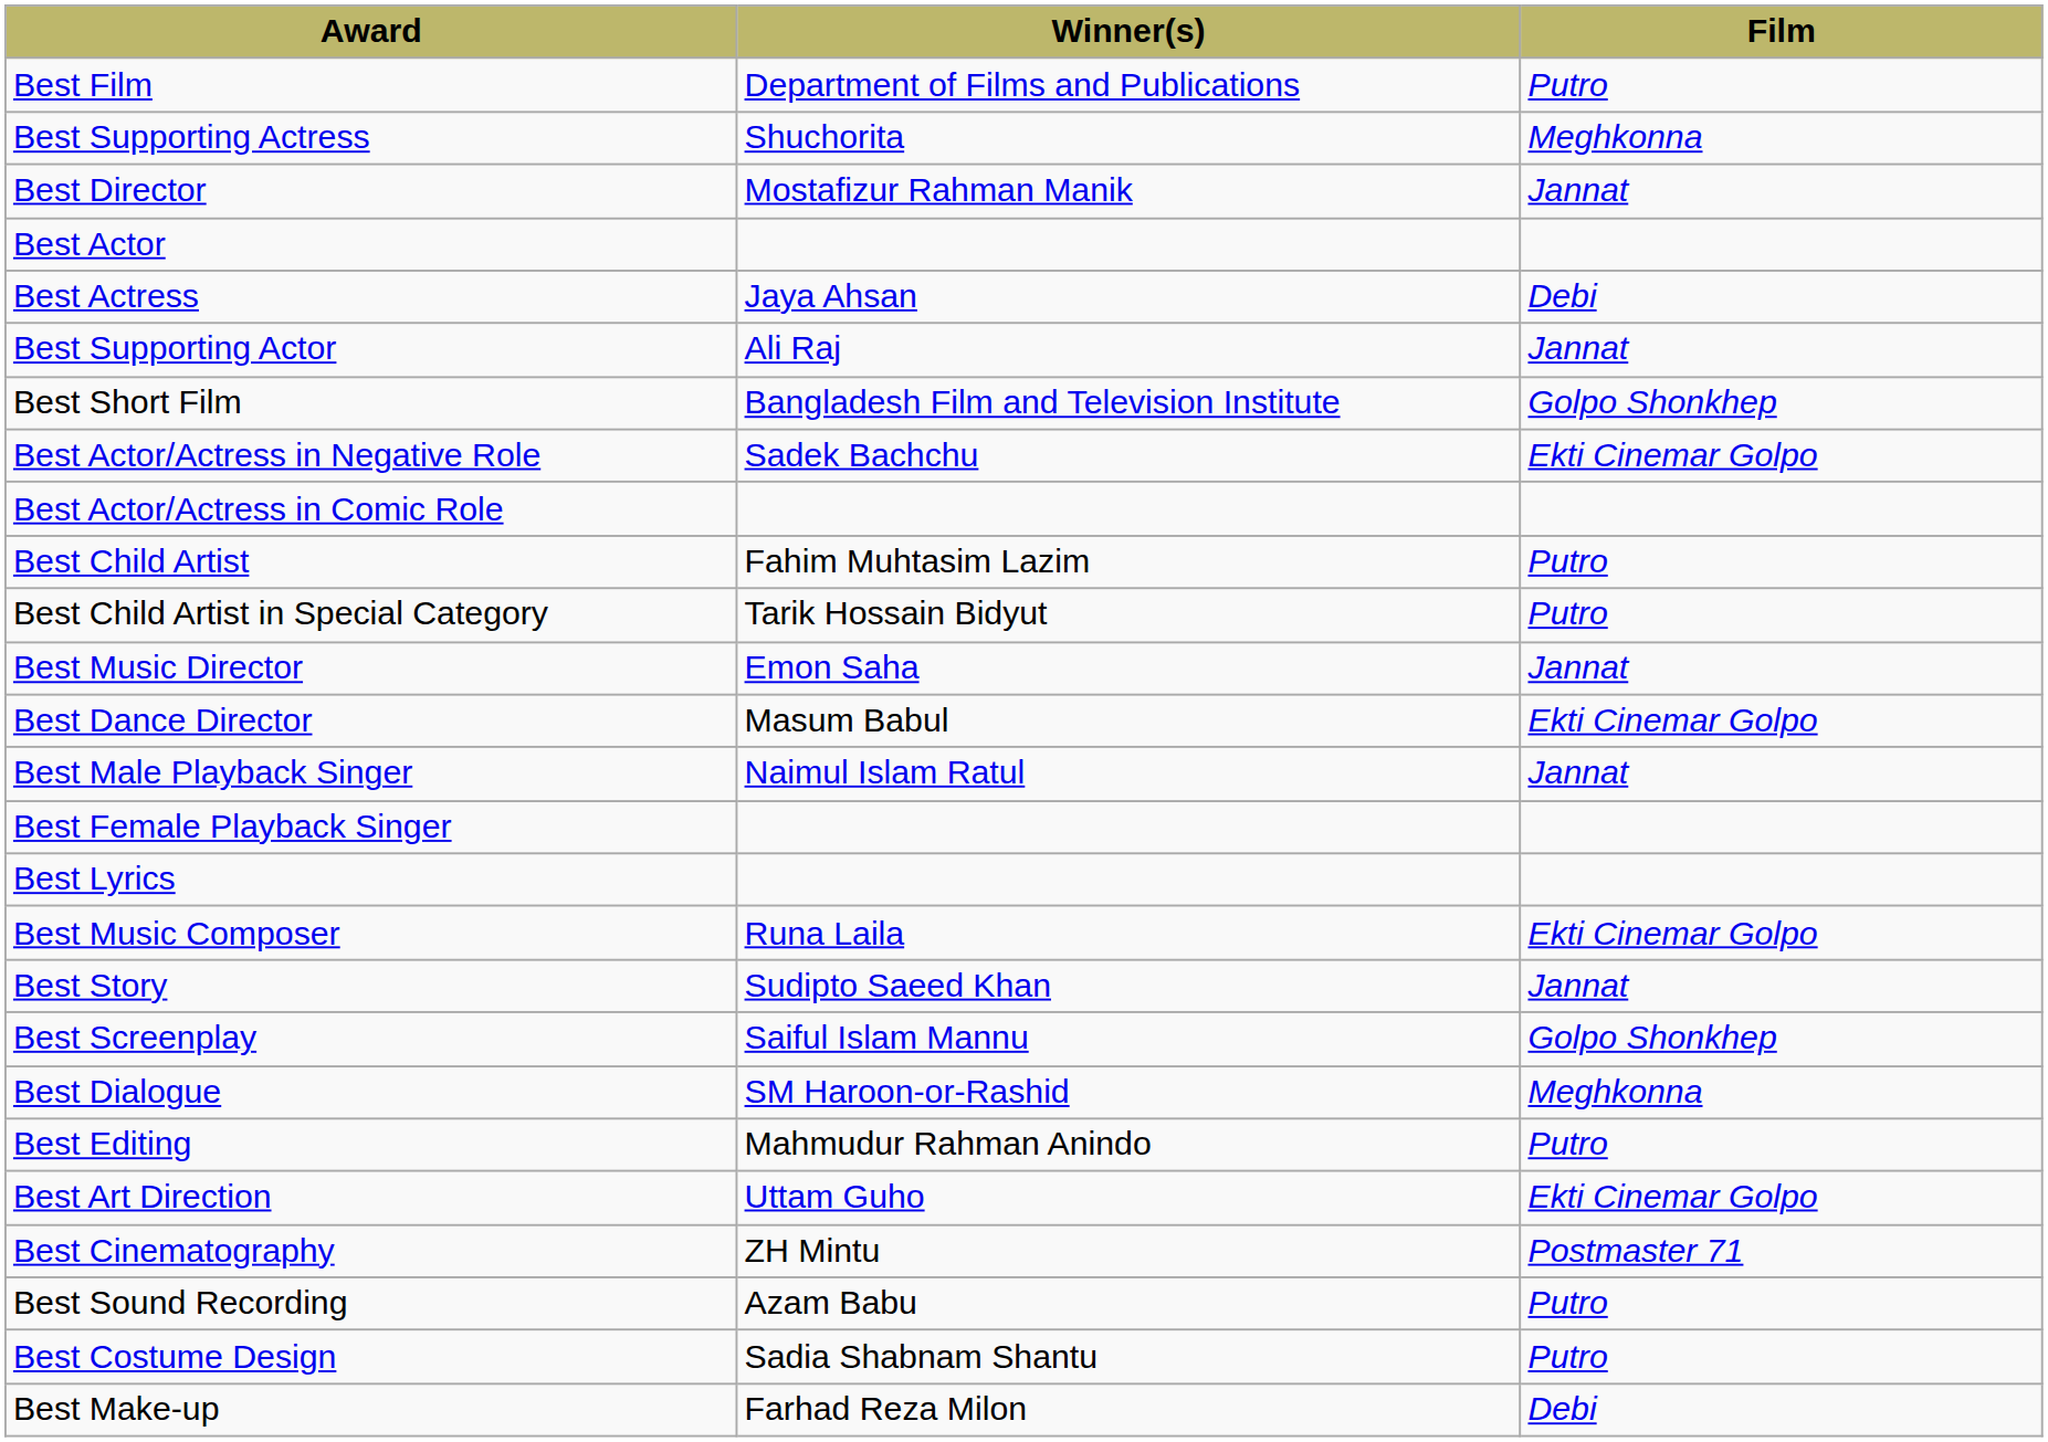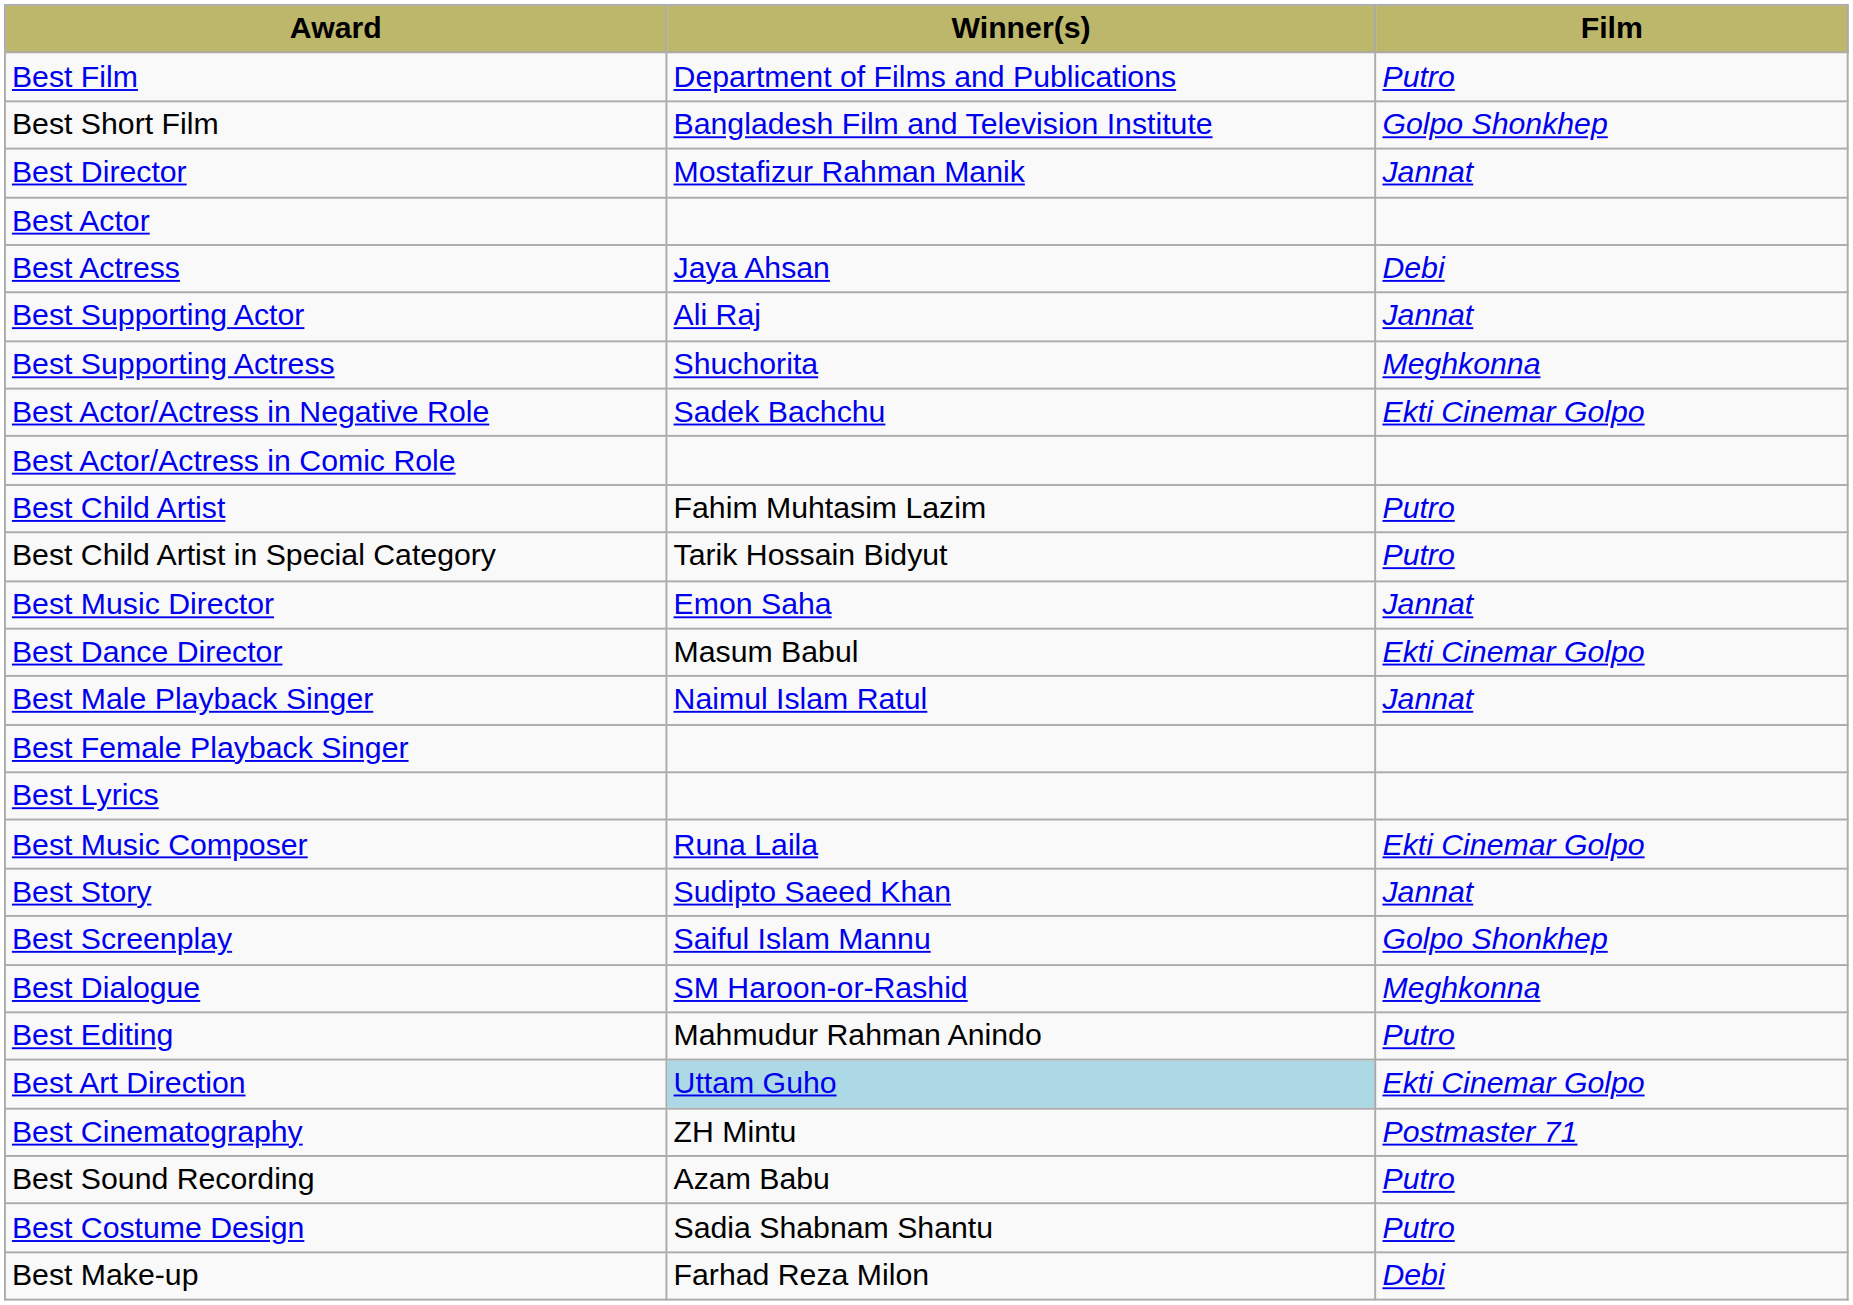rows swapped: Best Short Film <-> Best Supporting Actress
Best Art Direction | Winner(s): no background -> lightblue background
